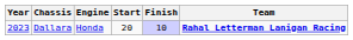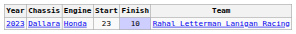Dallara | Start: 20 -> 23
Dallara | Team: bold -> normal
